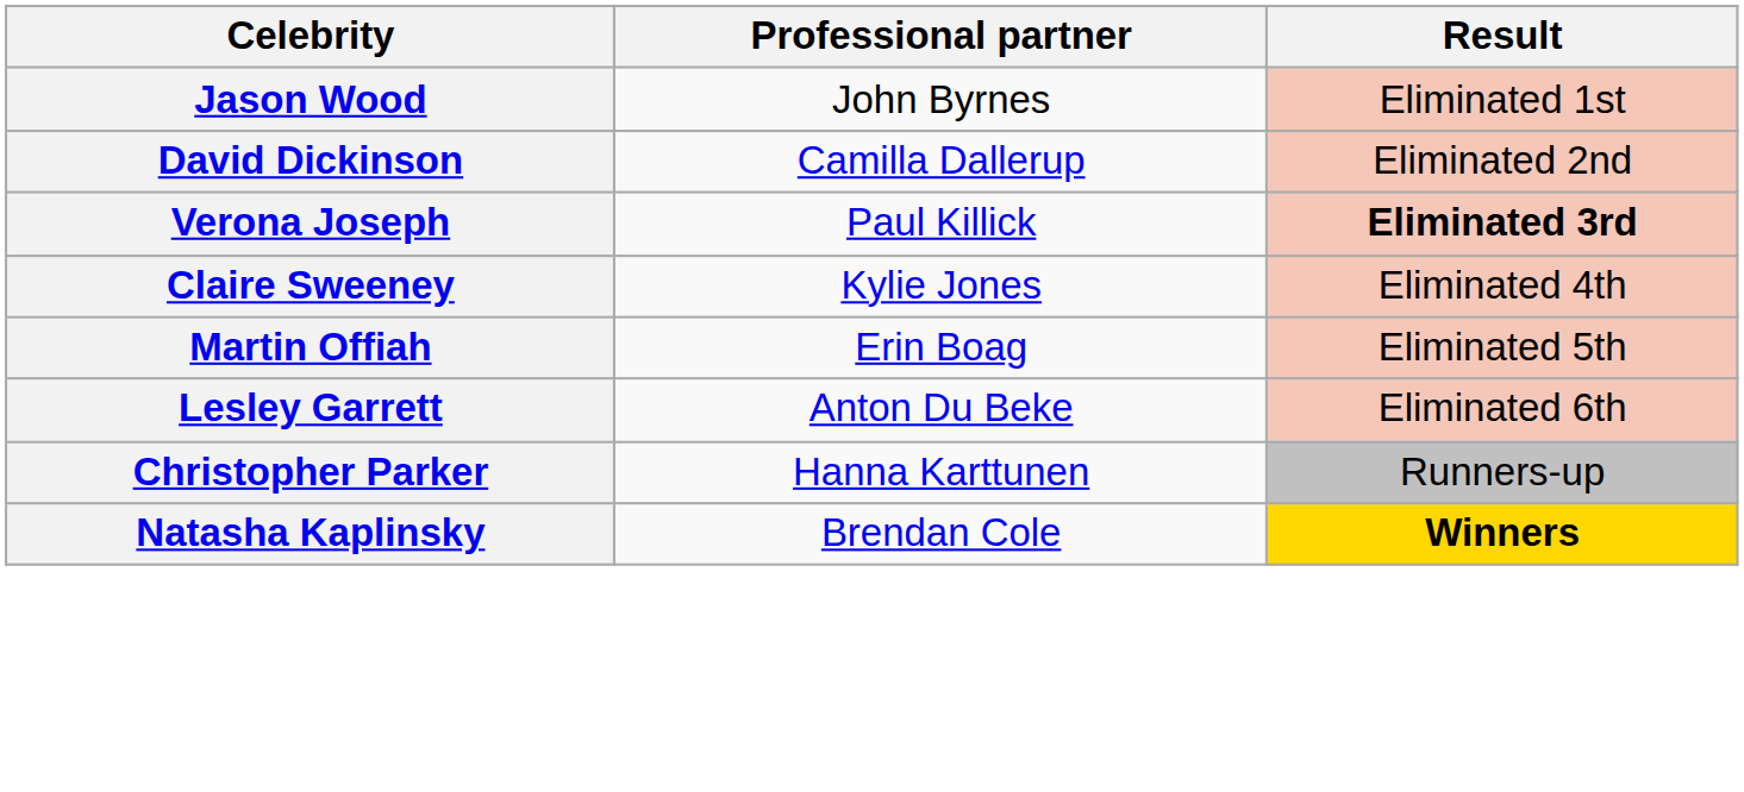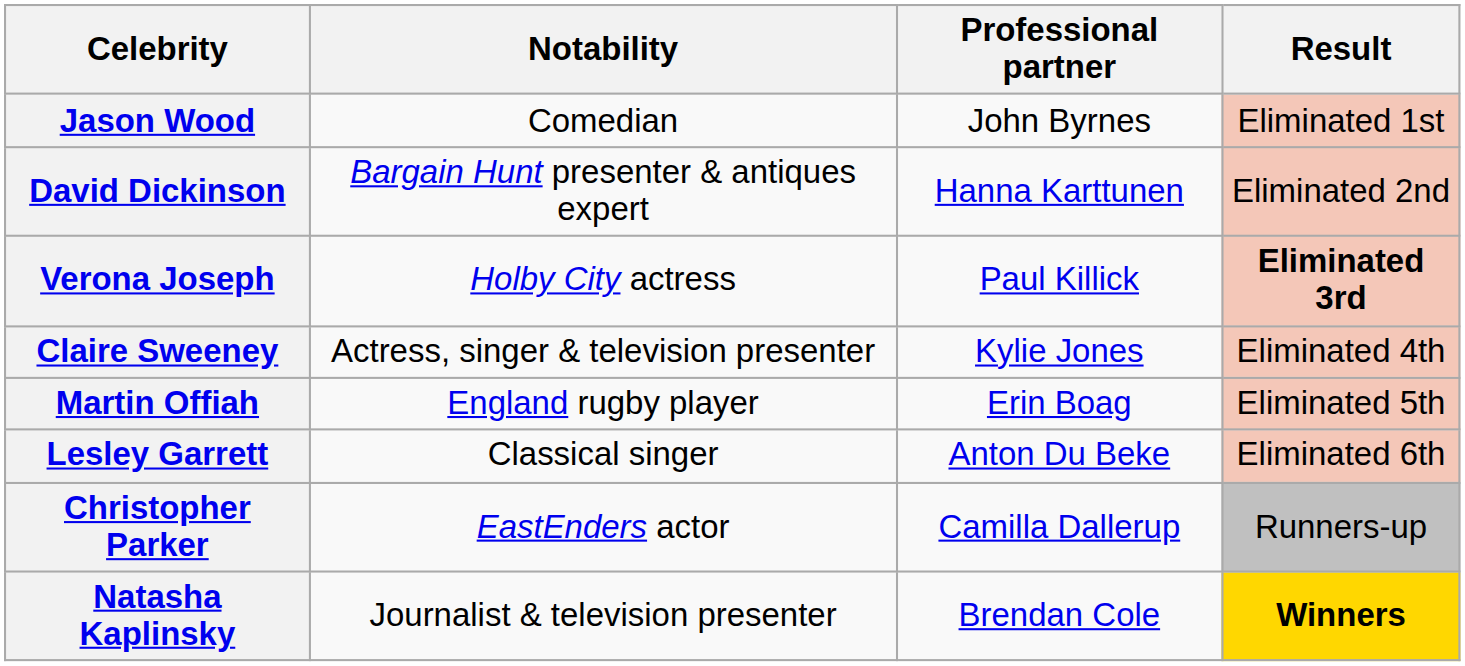+ column: Notability | Comedian | Bargain Hunt presenter & antiques expert | Holby City actress | Actress, singer & television presenter | England rugby player | Classical singer | EastEnders actor | Journalist & television presenter
David Dickinson | Professional partner: Camilla Dallerup -> Hanna Karttunen
Christopher Parker | Professional partner: Hanna Karttunen -> Camilla Dallerup
